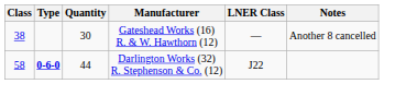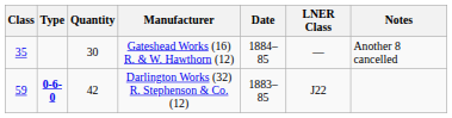+ column: Date | 1884–85 | 1883–85
Gateshead Works (16) R. & W. Hawthorn (12) | Class: 38 -> 35
Darlington Works (32) R. Stephenson & Co. (12) | Class: 58 -> 59
Darlington Works (32) R. Stephenson & Co. (12) | Quantity: 44 -> 42
